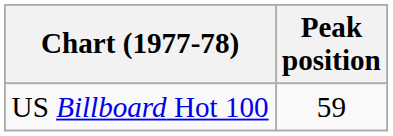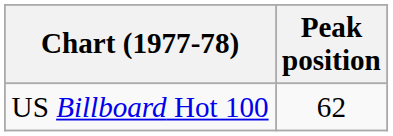US Billboard Hot 100 | Peak position: 59 -> 62
